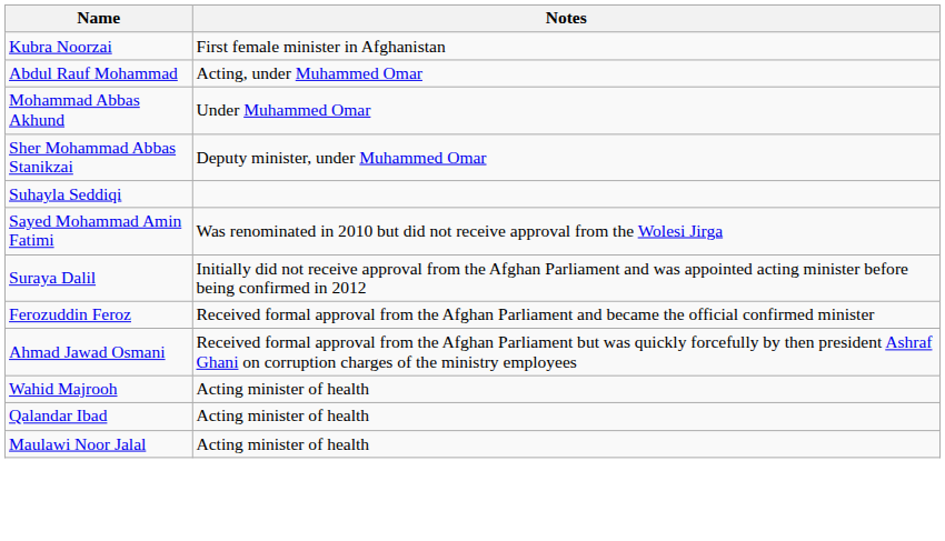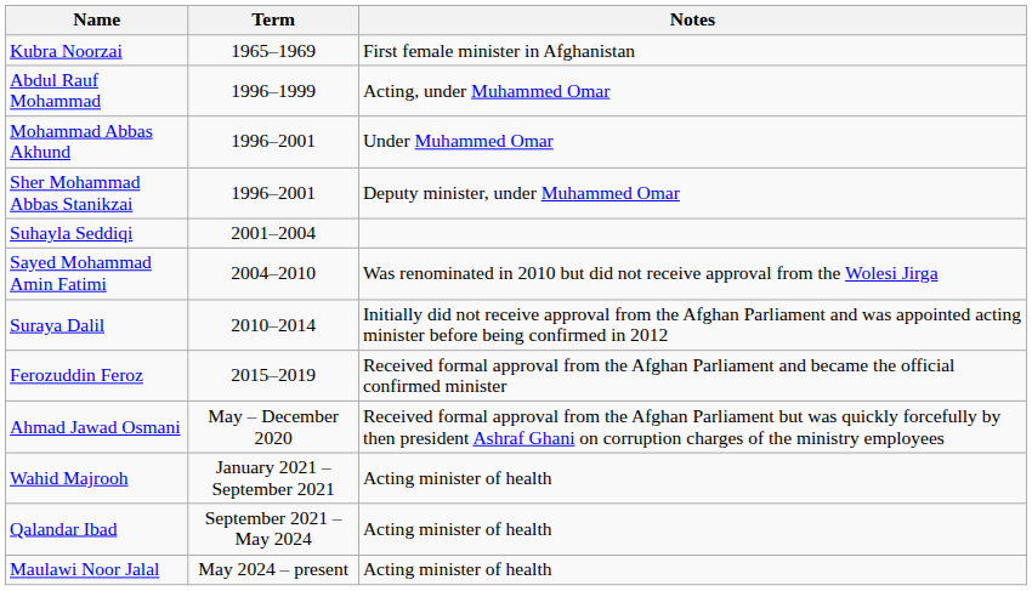+ column: Term | 1965–1969 | 1996–1999 | 1996–2001 | 1996–2001 | 2001–2004 | 2004–2010 | 2010–2014 | 2015–2019 | May – December 2020 | January 2021 – September 2021 | September 2021 – May 2024 | May 2024 – present
